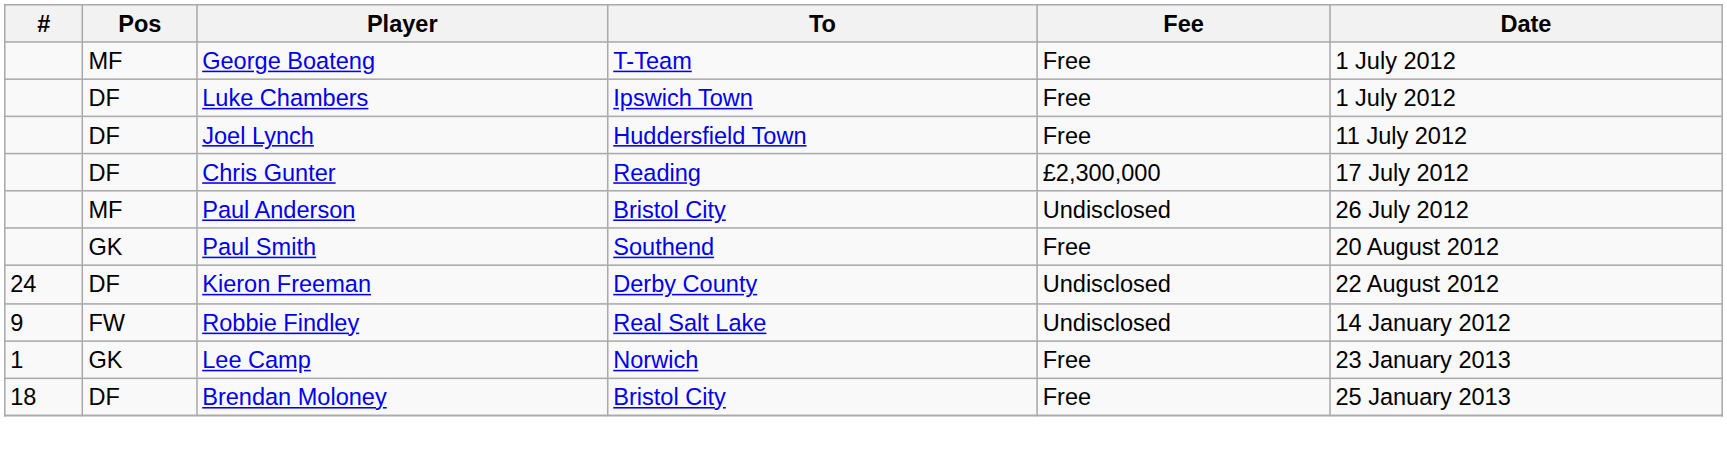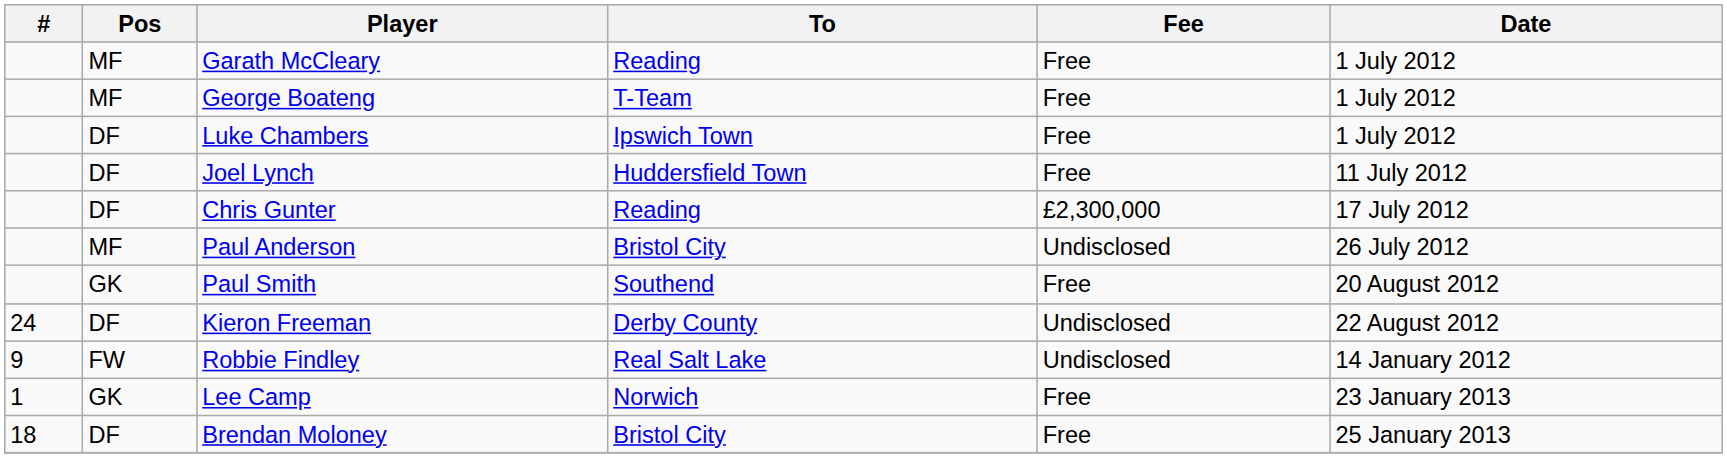+ row: MF | Garath McCleary | Reading | Free | 1 July 2012
